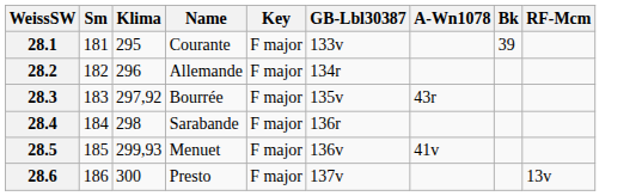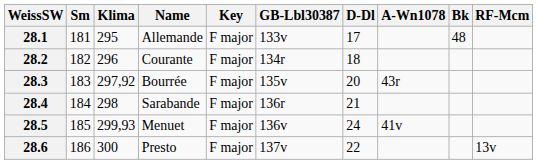+ column: D-Dl | 17 | 18 | 20 | 21 | 24 | 22
28.1 | Name: Courante -> Allemande
28.1 | Bk: 39 -> 48
28.2 | Name: Allemande -> Courante
